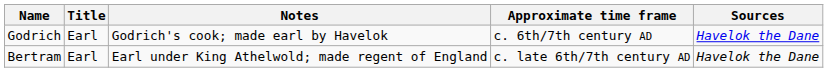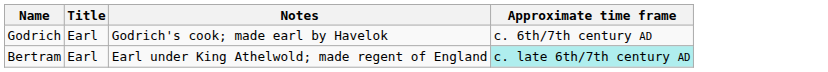- column: Sources | Havelok the Dane | Havelok the Dane
Bertram | Approximate time frame: no background -> paleturquoise background
